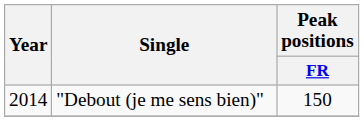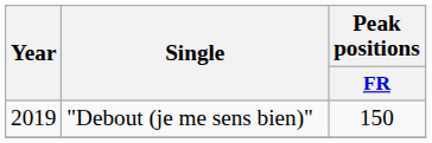"Debout (je me sens bien)" | Year: 2014 -> 2019
